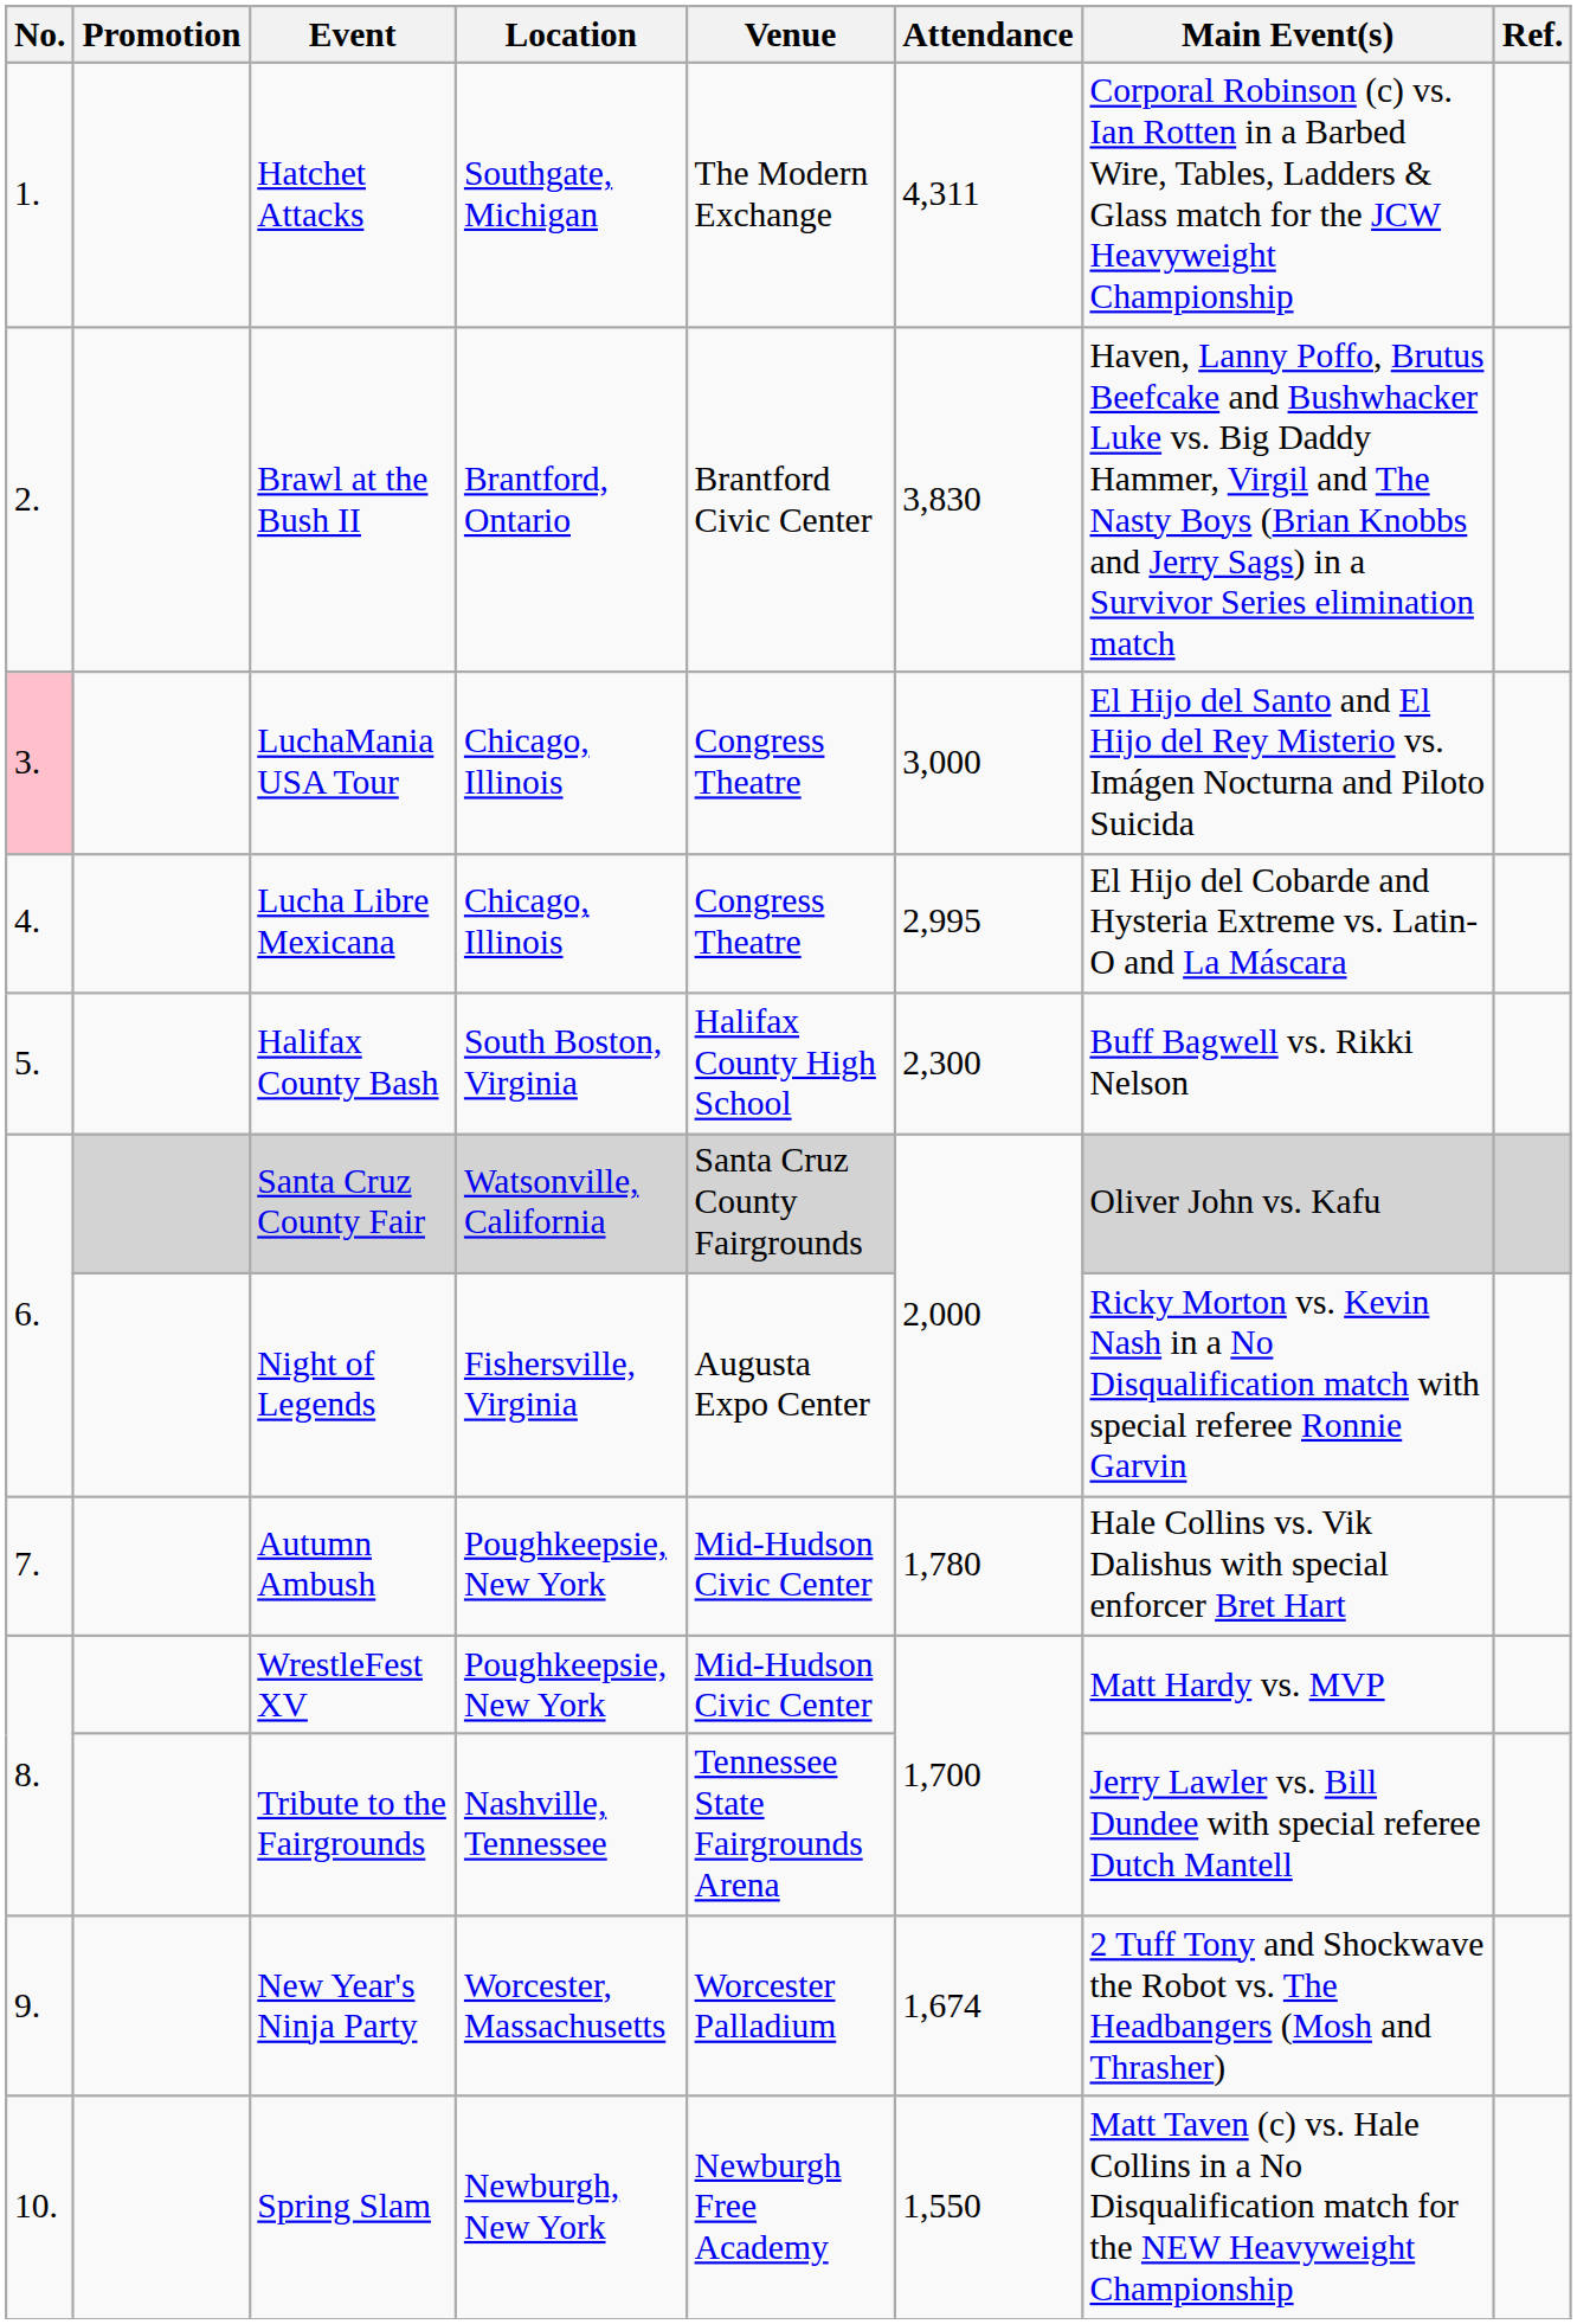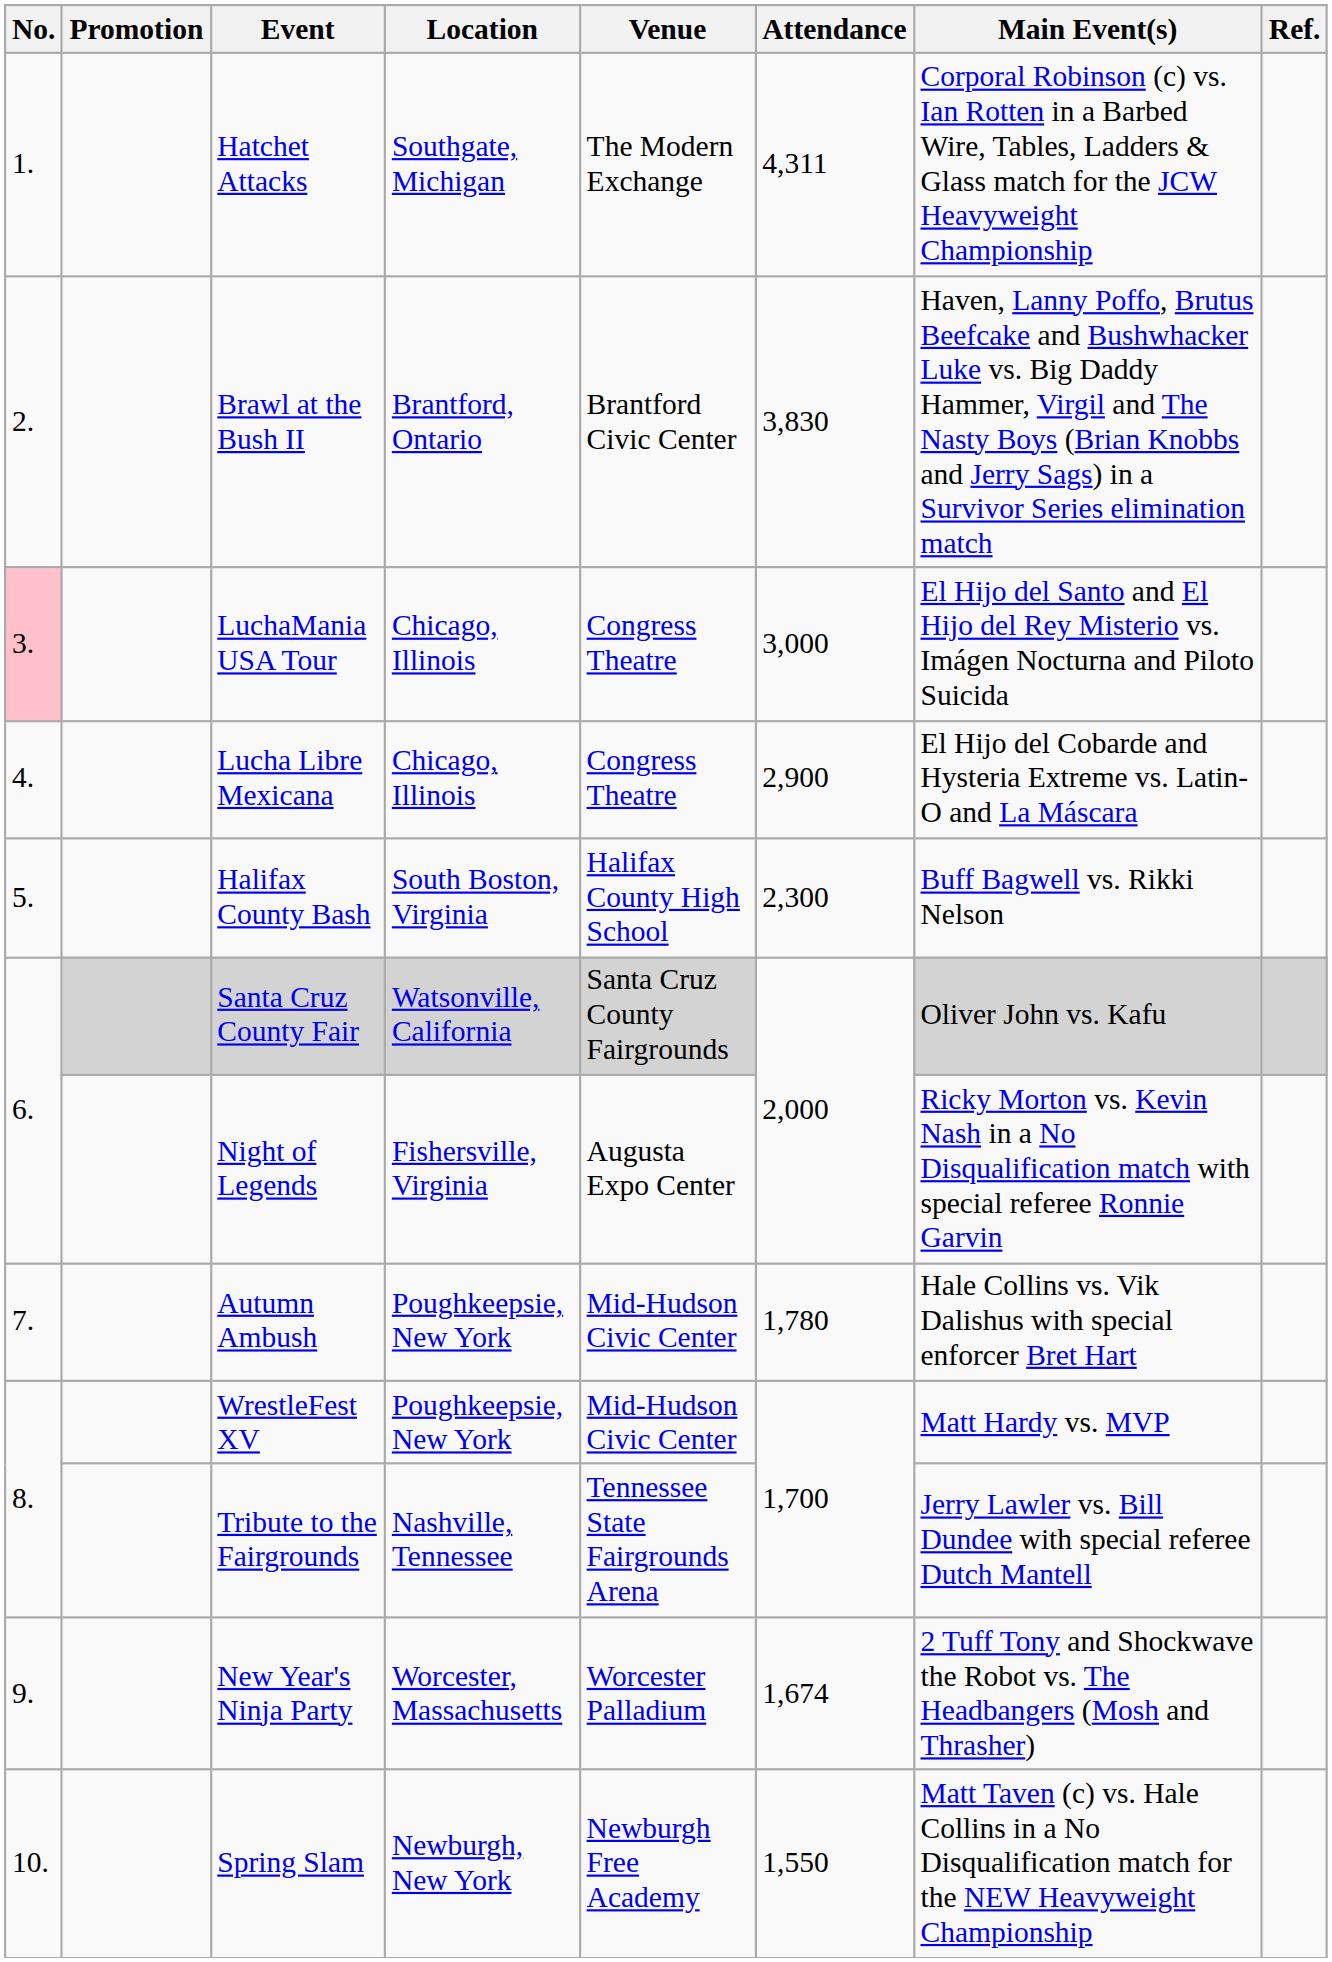Lucha Libre Mexicana | Attendance: 2,995 -> 2,900
